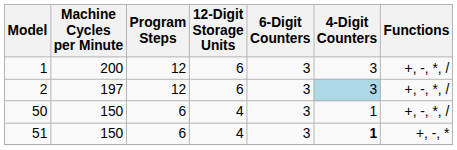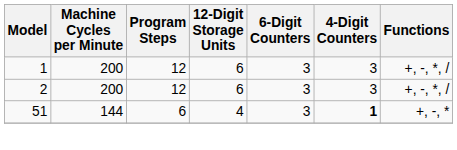2 | Machine Cycles per Minute: 197 -> 200
2 | 4-Digit Counters: lightblue background -> no background
- row: 50 | 150 | 6 | 4 | 3 | 1 | +, -, *, /
51 | Machine Cycles per Minute: 150 -> 144
